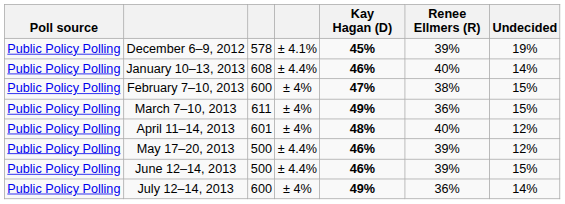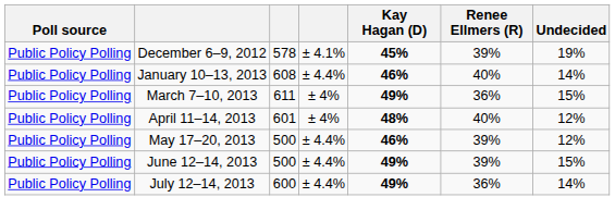- row: Public Policy Polling | February 7–10, 2013 | 600 | ± 4% | 47% | 38% | 15%
June 12–14, 2013 | Kay Hagan (D): 46% -> 49%
July 12–14, 2013 | column 4: ± 4% -> ± 4.4%
